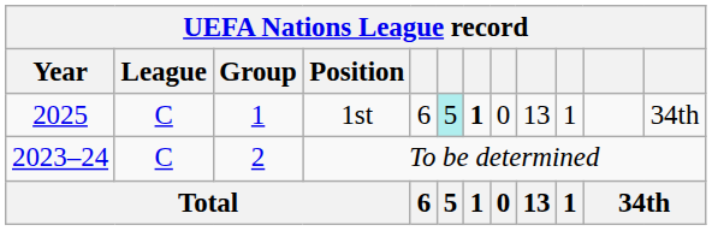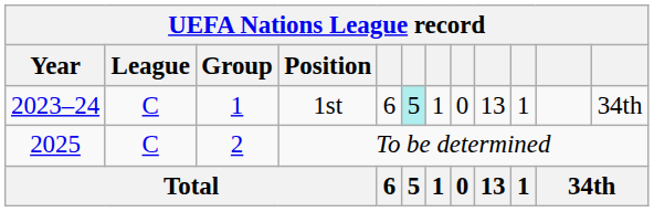1st | Year: 2025 -> 2023–24
1st | column 7: bold -> normal
To be determined | Year: 2023–24 -> 2025
